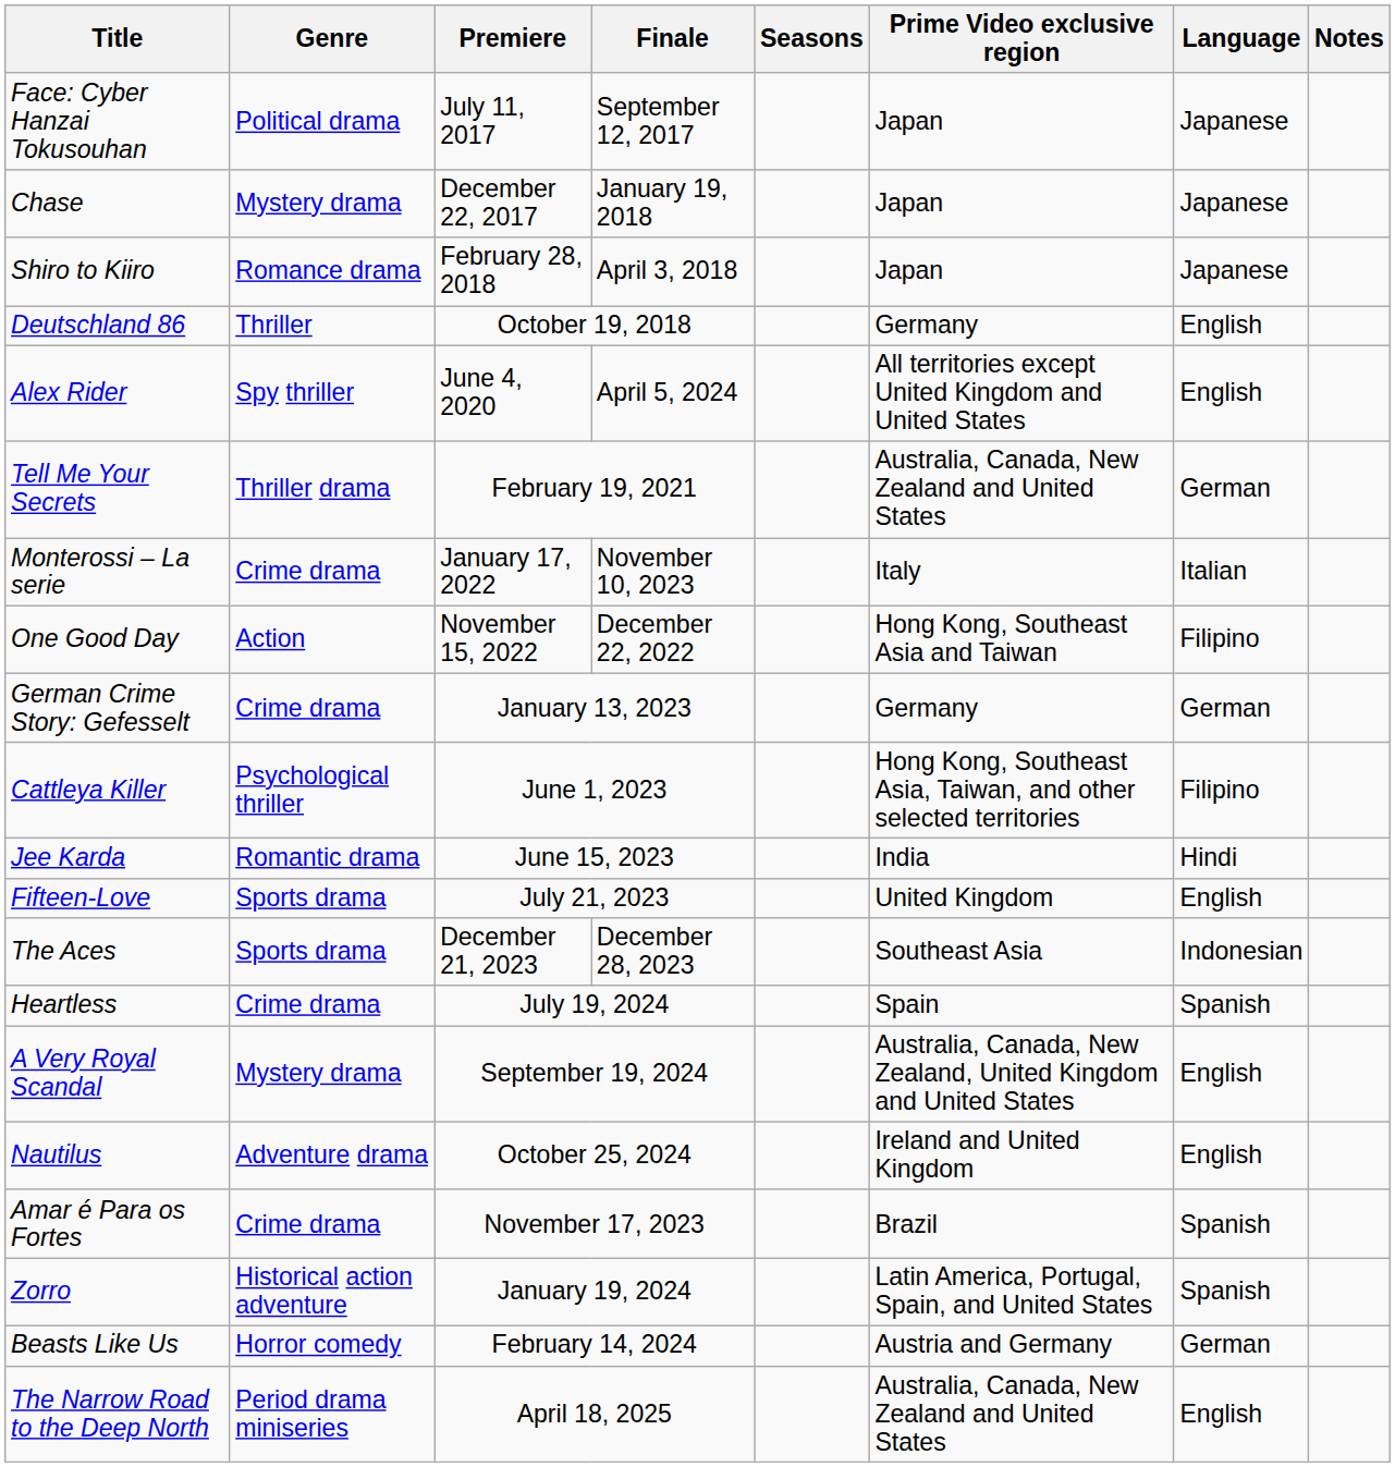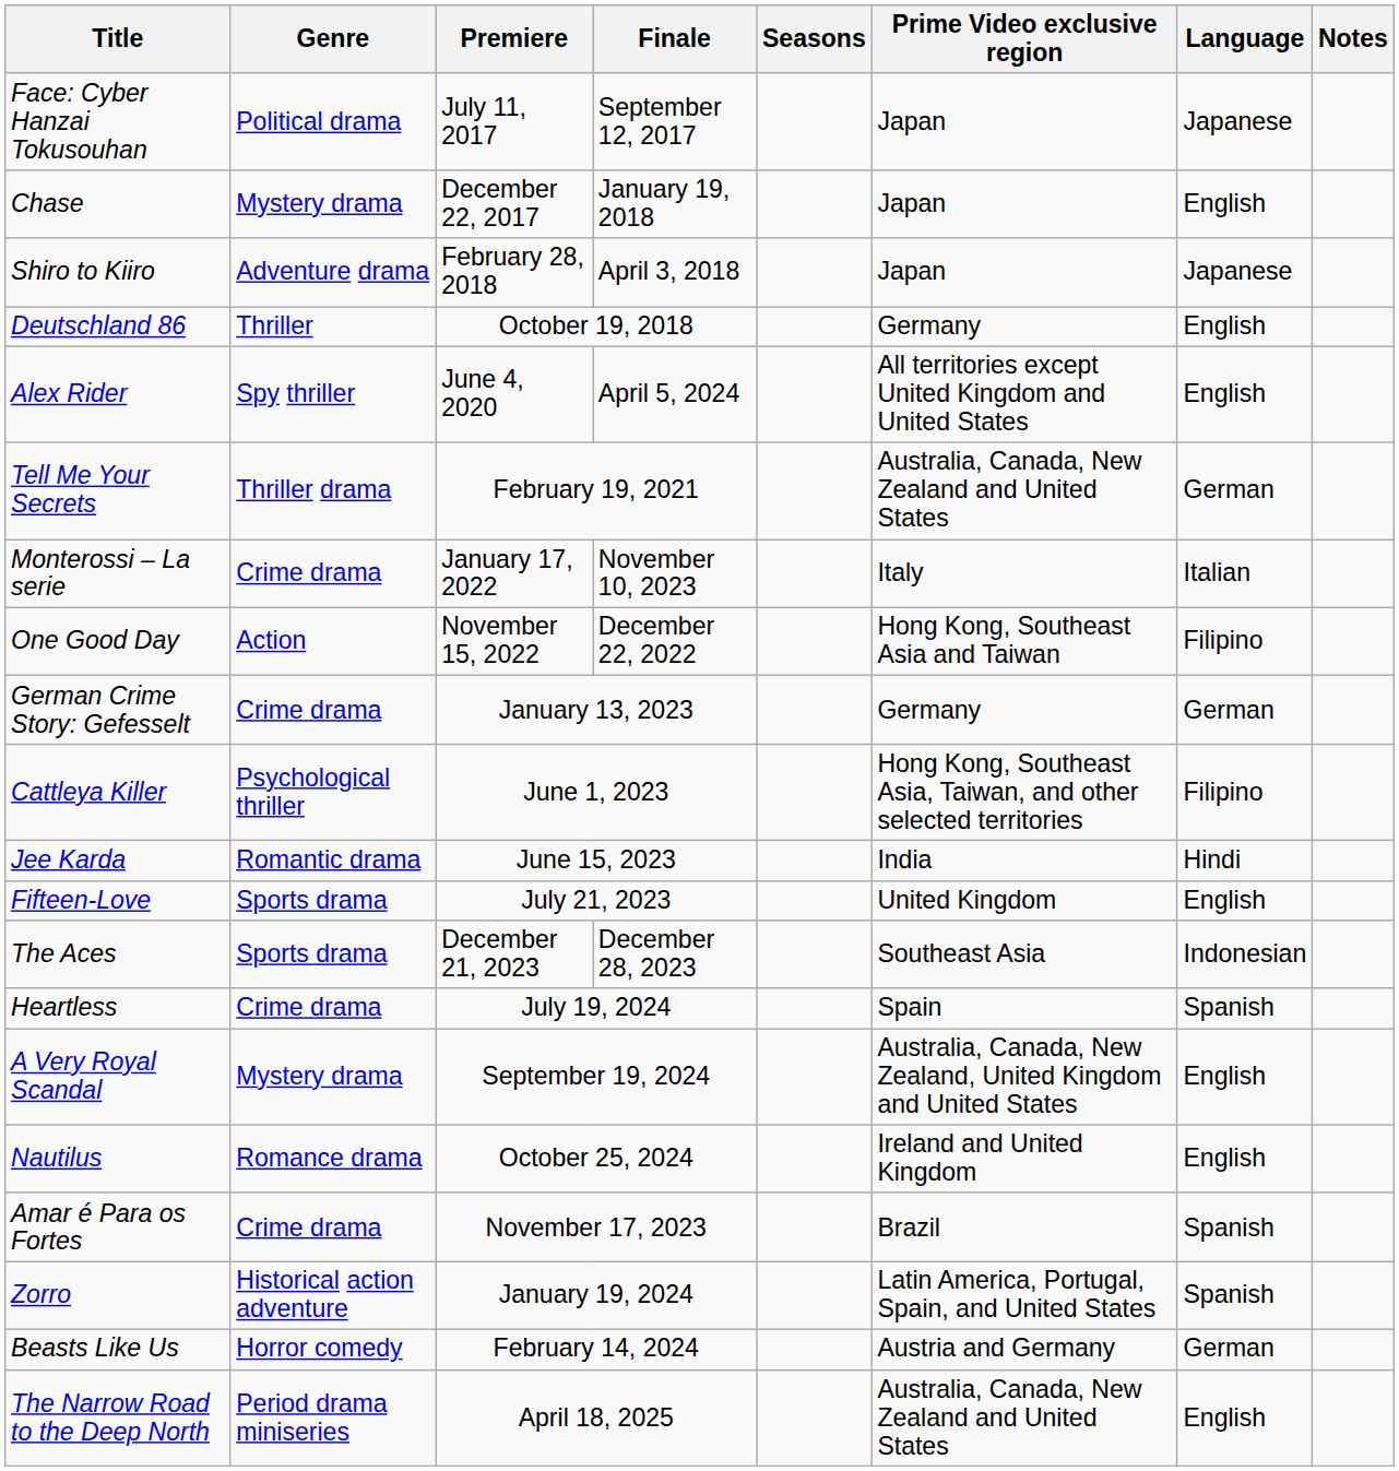Chase | Language: Japanese -> English
Shiro to Kiiro | Genre: Romance drama -> Adventure drama
Nautilus | Genre: Adventure drama -> Romance drama
